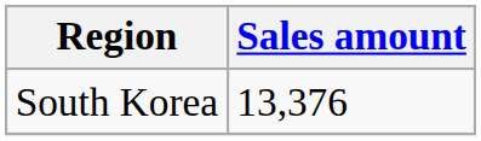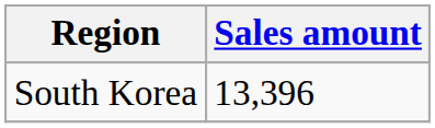South Korea | Sales amount: 13,376 -> 13,396
